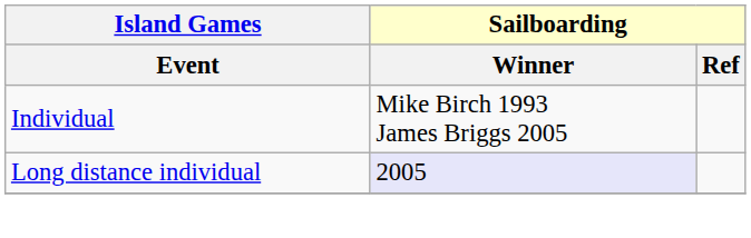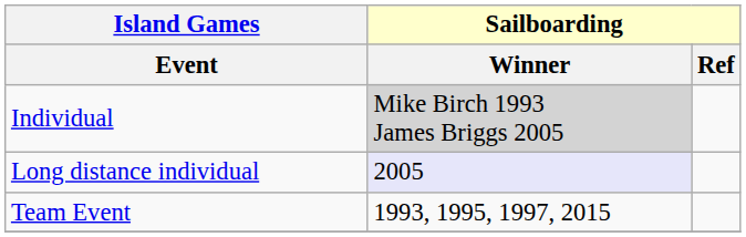Individual | Sailboarding / Winner: no background -> lightgrey background
+ row: Team Event | 1993, 1995, 1997, 2015
